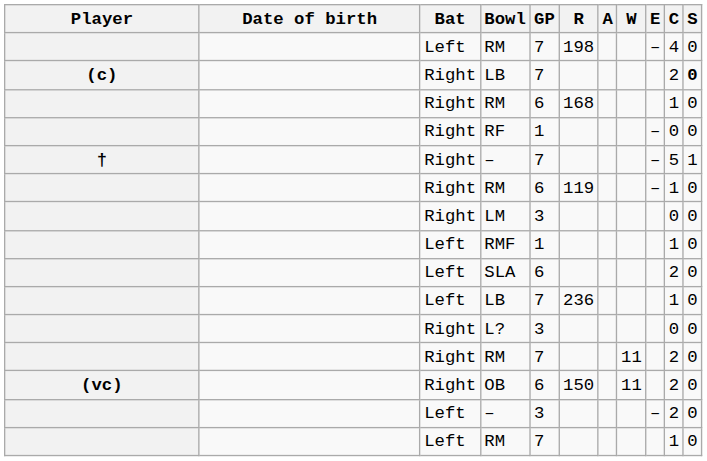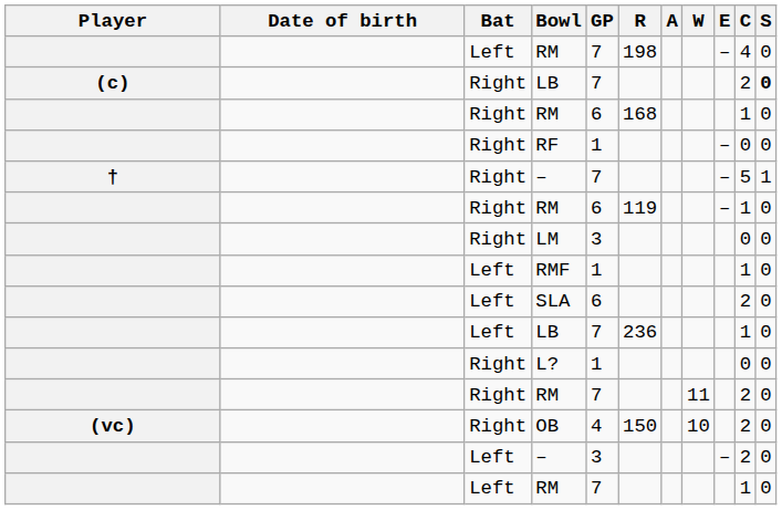L? | GP: 3 -> 1
OB | GP: 6 -> 4
OB | W: 11 -> 10
